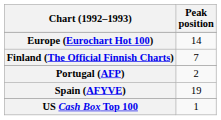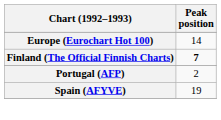Finland (The Official Finnish Charts) | Peak position: normal -> bold
- row: US Cash Box Top 100 | 1
